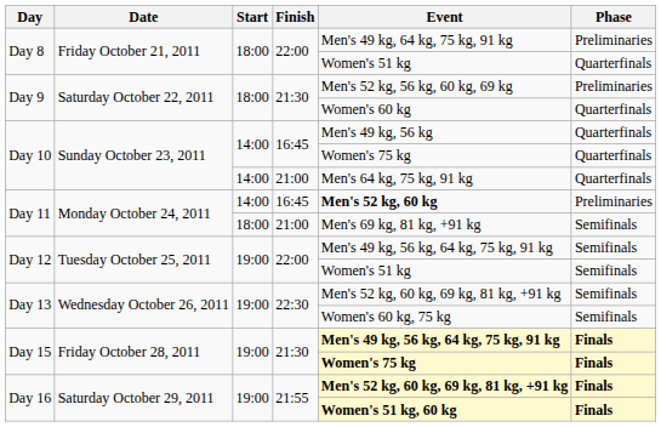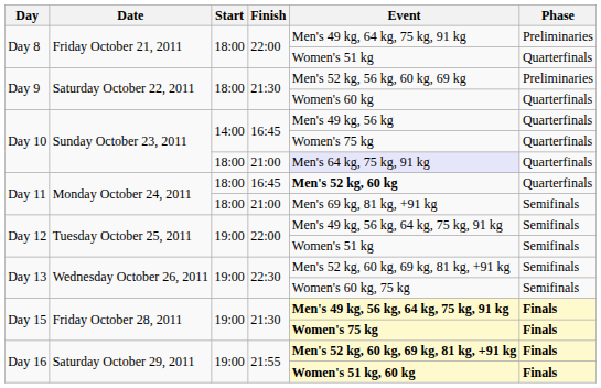Day 10 / 21:00 | Start: 14:00 -> 18:00
Day 10 / 21:00 | Event: no background -> lavender background
Day 11 / 16:45 | Start: 14:00 -> 18:00
Day 11 / 16:45 | Phase: Preliminaries -> Quarterfinals
